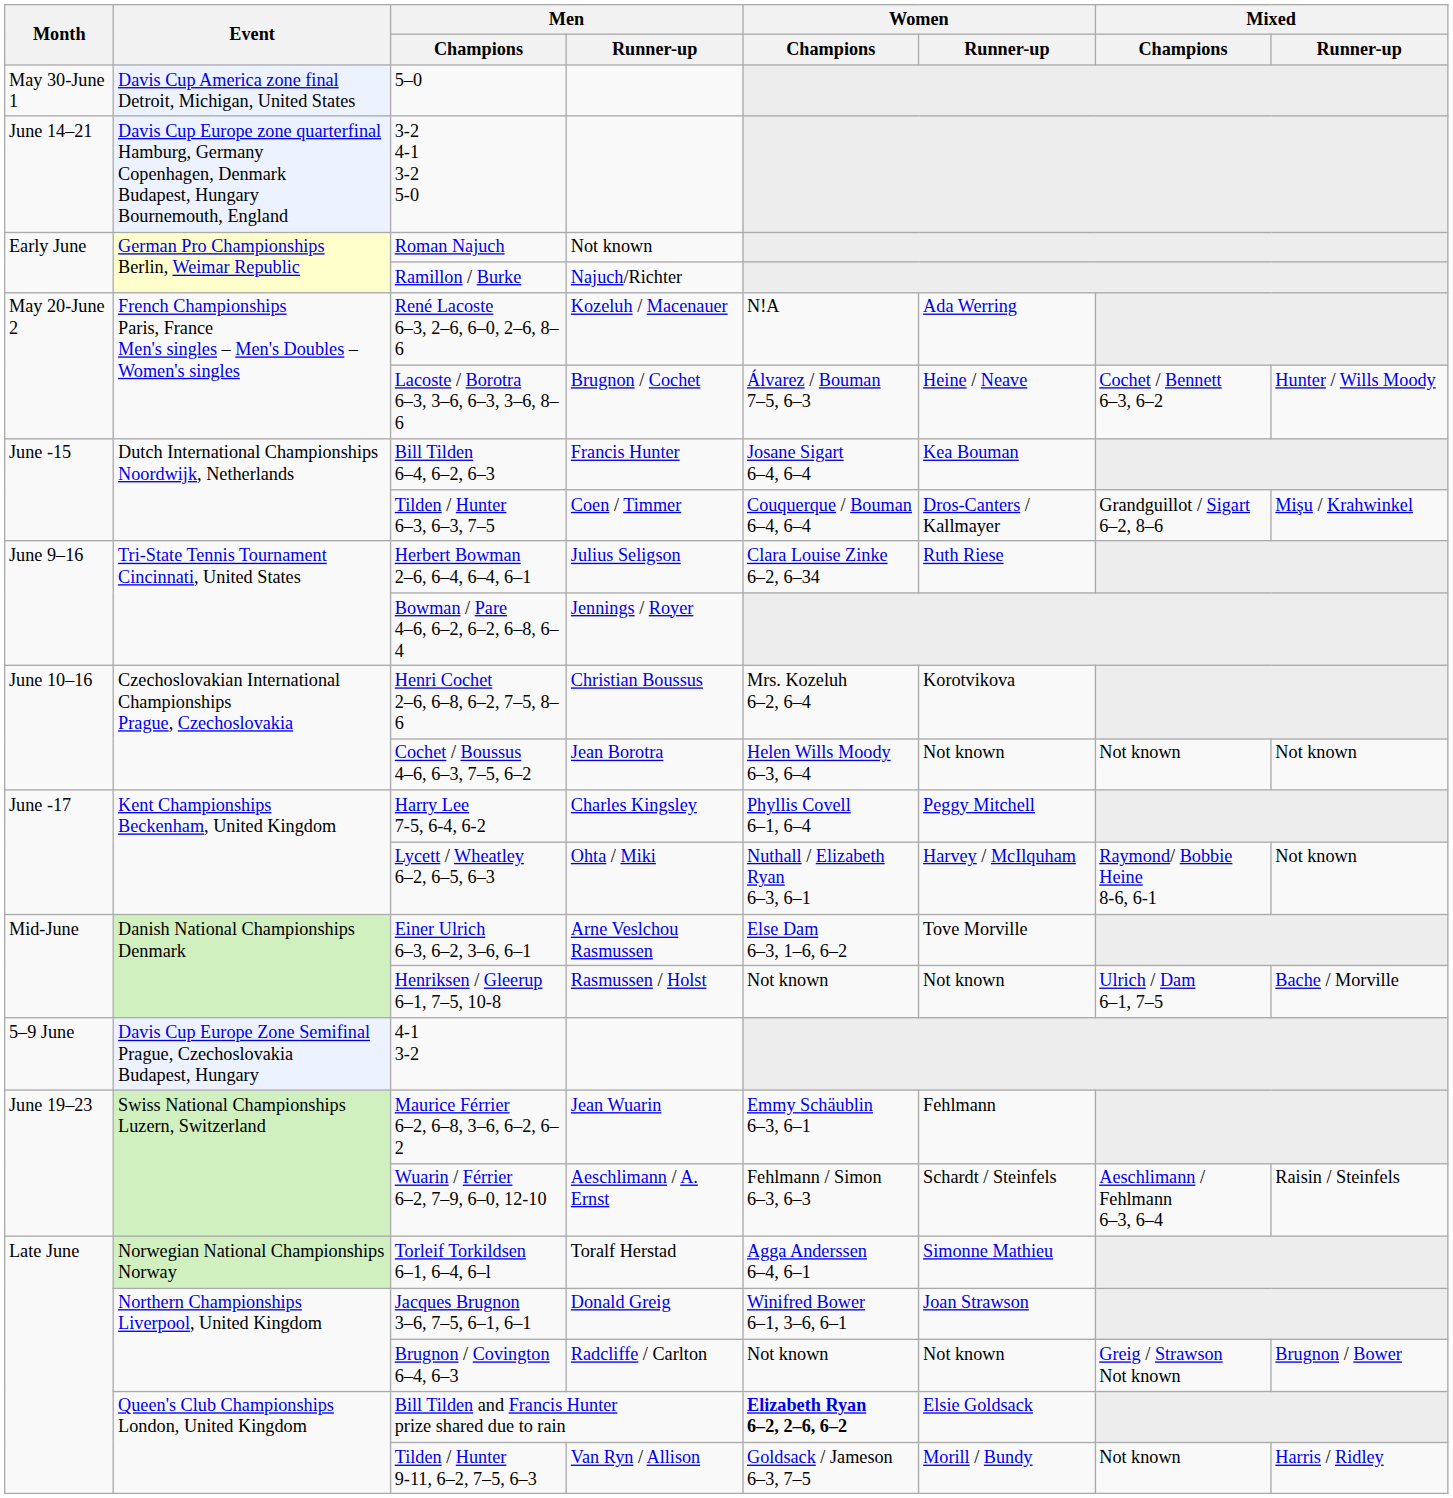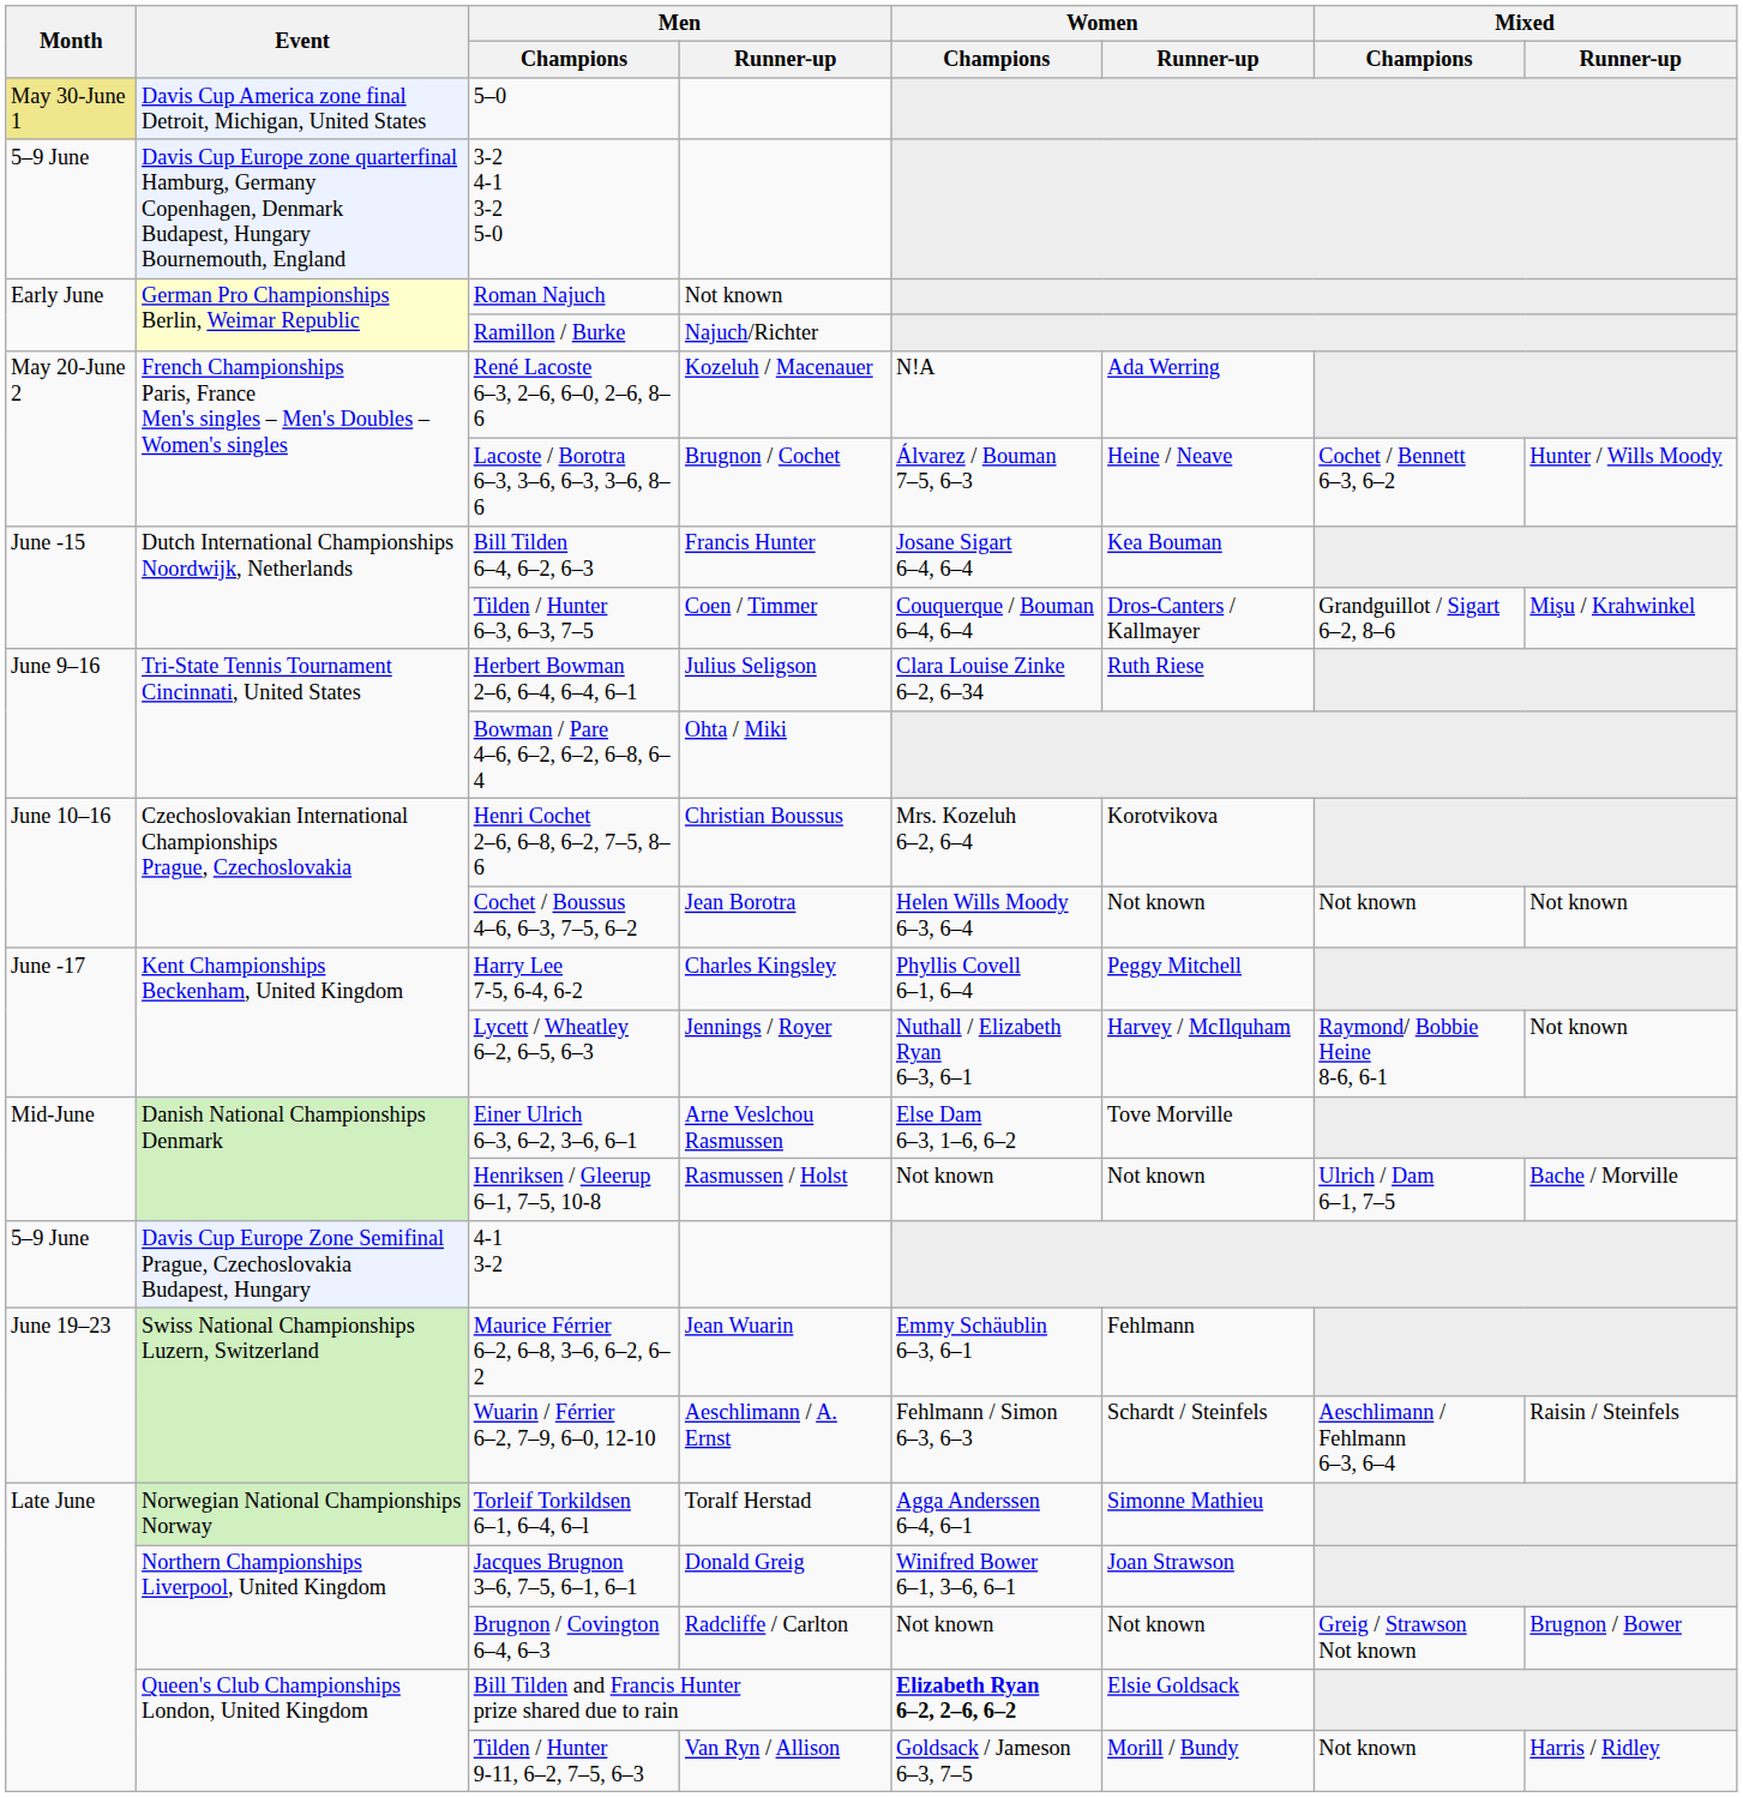5–0 | Month: no background -> khaki background
3-2 4-1 3-2 5-0 | Month: June 14–21 -> 5–9 June
Bowman / Pare 4–6, 6–2, 6–2, 6–8, 6–4 | Men / Runner-up: Jennings / Royer -> Ohta / Miki
Lycett / Wheatley 6–2, 6–5, 6–3 | Men / Runner-up: Ohta / Miki -> Jennings / Royer
